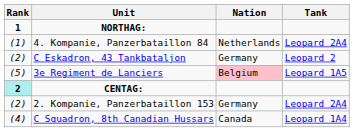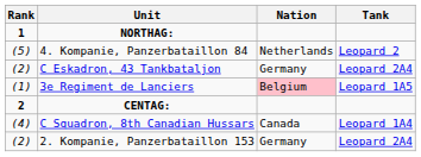4. Kompanie, Panzerbataillon 84 | Rank: (1) -> (5)
4. Kompanie, Panzerbataillon 84 | Tank: Leopard 2A4 -> Leopard 2
C Eskadron, 43 Tankbataljon | Tank: Leopard 2 -> Leopard 2A4
3e Regiment de Lanciers | Rank: (5) -> (1)
CENTAG: | Rank: paleturquoise background -> no background
rows swapped: 2. Kompanie, Panzerbataillon 153 <-> C Squadron, 8th Canadian Hussars
